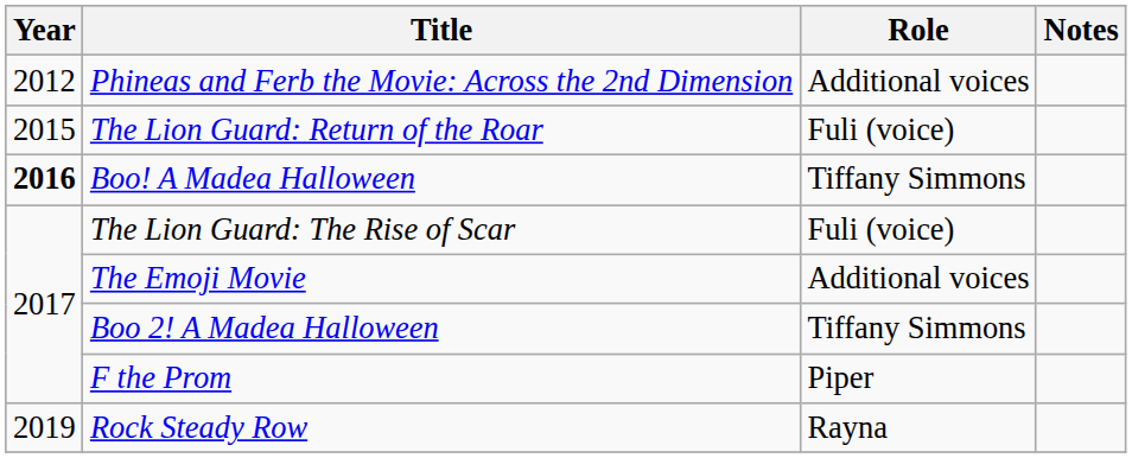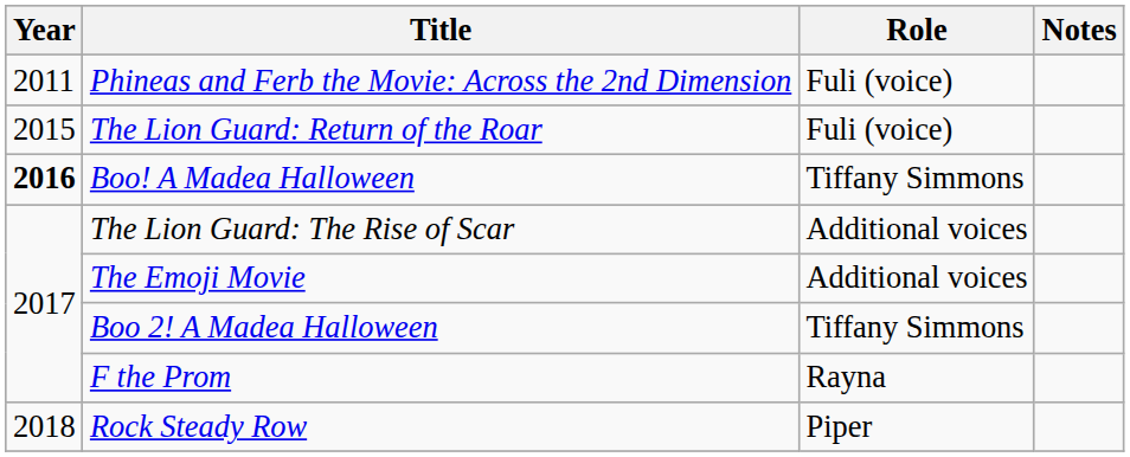Phineas and Ferb the Movie: Across the 2nd Dimension | Year: 2012 -> 2011
Phineas and Ferb the Movie: Across the 2nd Dimension | Role: Additional voices -> Fuli (voice)
The Lion Guard: The Rise of Scar | Role: Fuli (voice) -> Additional voices
F the Prom | Role: Piper -> Rayna
Rock Steady Row | Year: 2019 -> 2018
Rock Steady Row | Role: Rayna -> Piper
